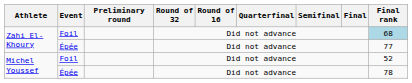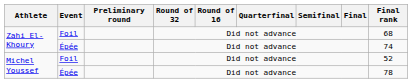Zahi El-Khoury / Foil | Final rank: lightblue background -> no background
Zahi El-Khoury / Épée | Final rank: 77 -> 74
